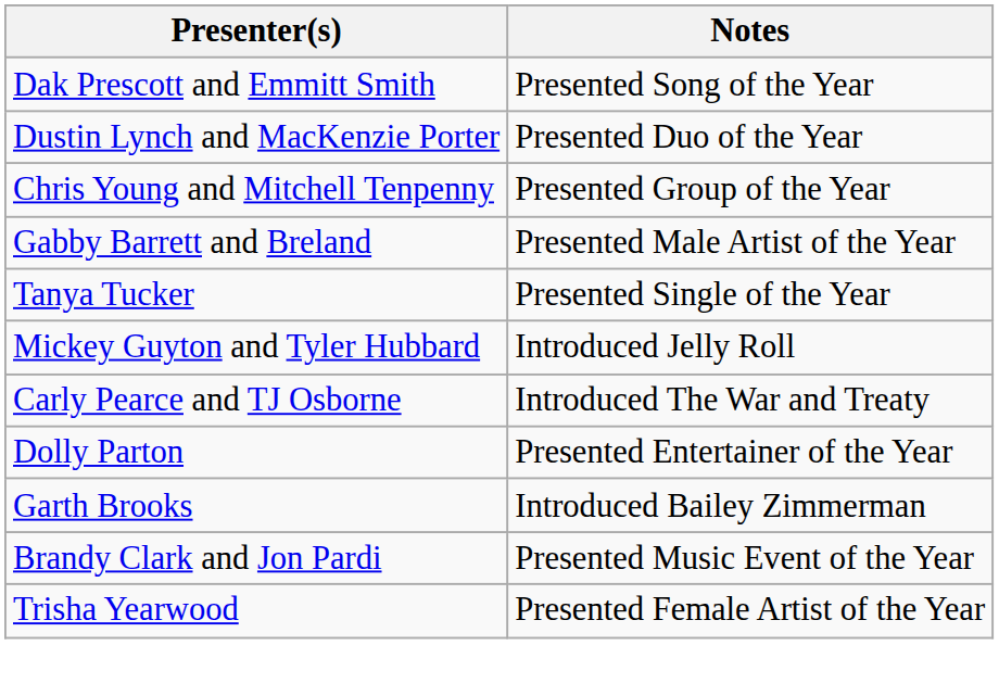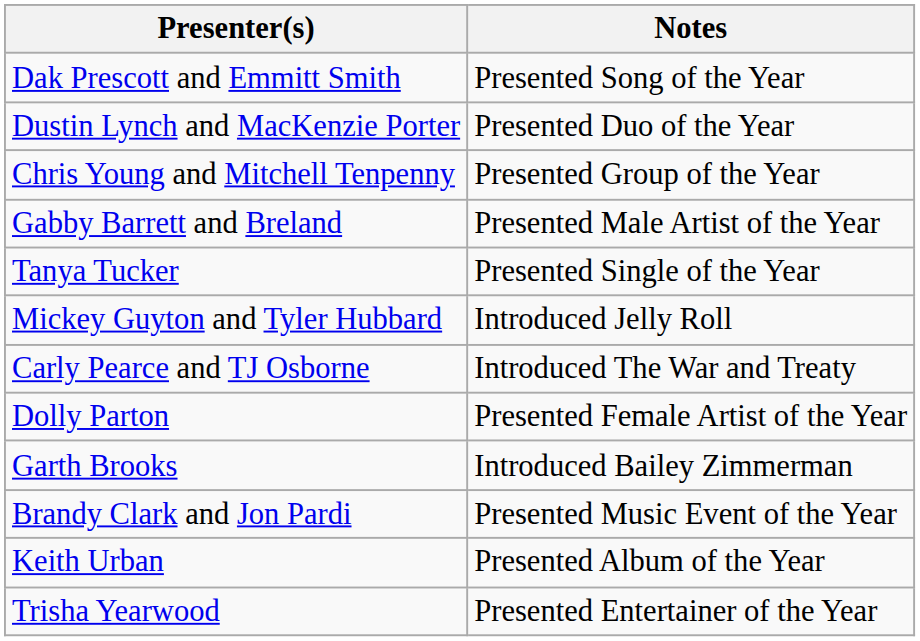Dolly Parton | Notes: Presented Entertainer of the Year -> Presented Female Artist of the Year
+ row: Keith Urban | Presented Album of the Year
Trisha Yearwood | Notes: Presented Female Artist of the Year -> Presented Entertainer of the Year
